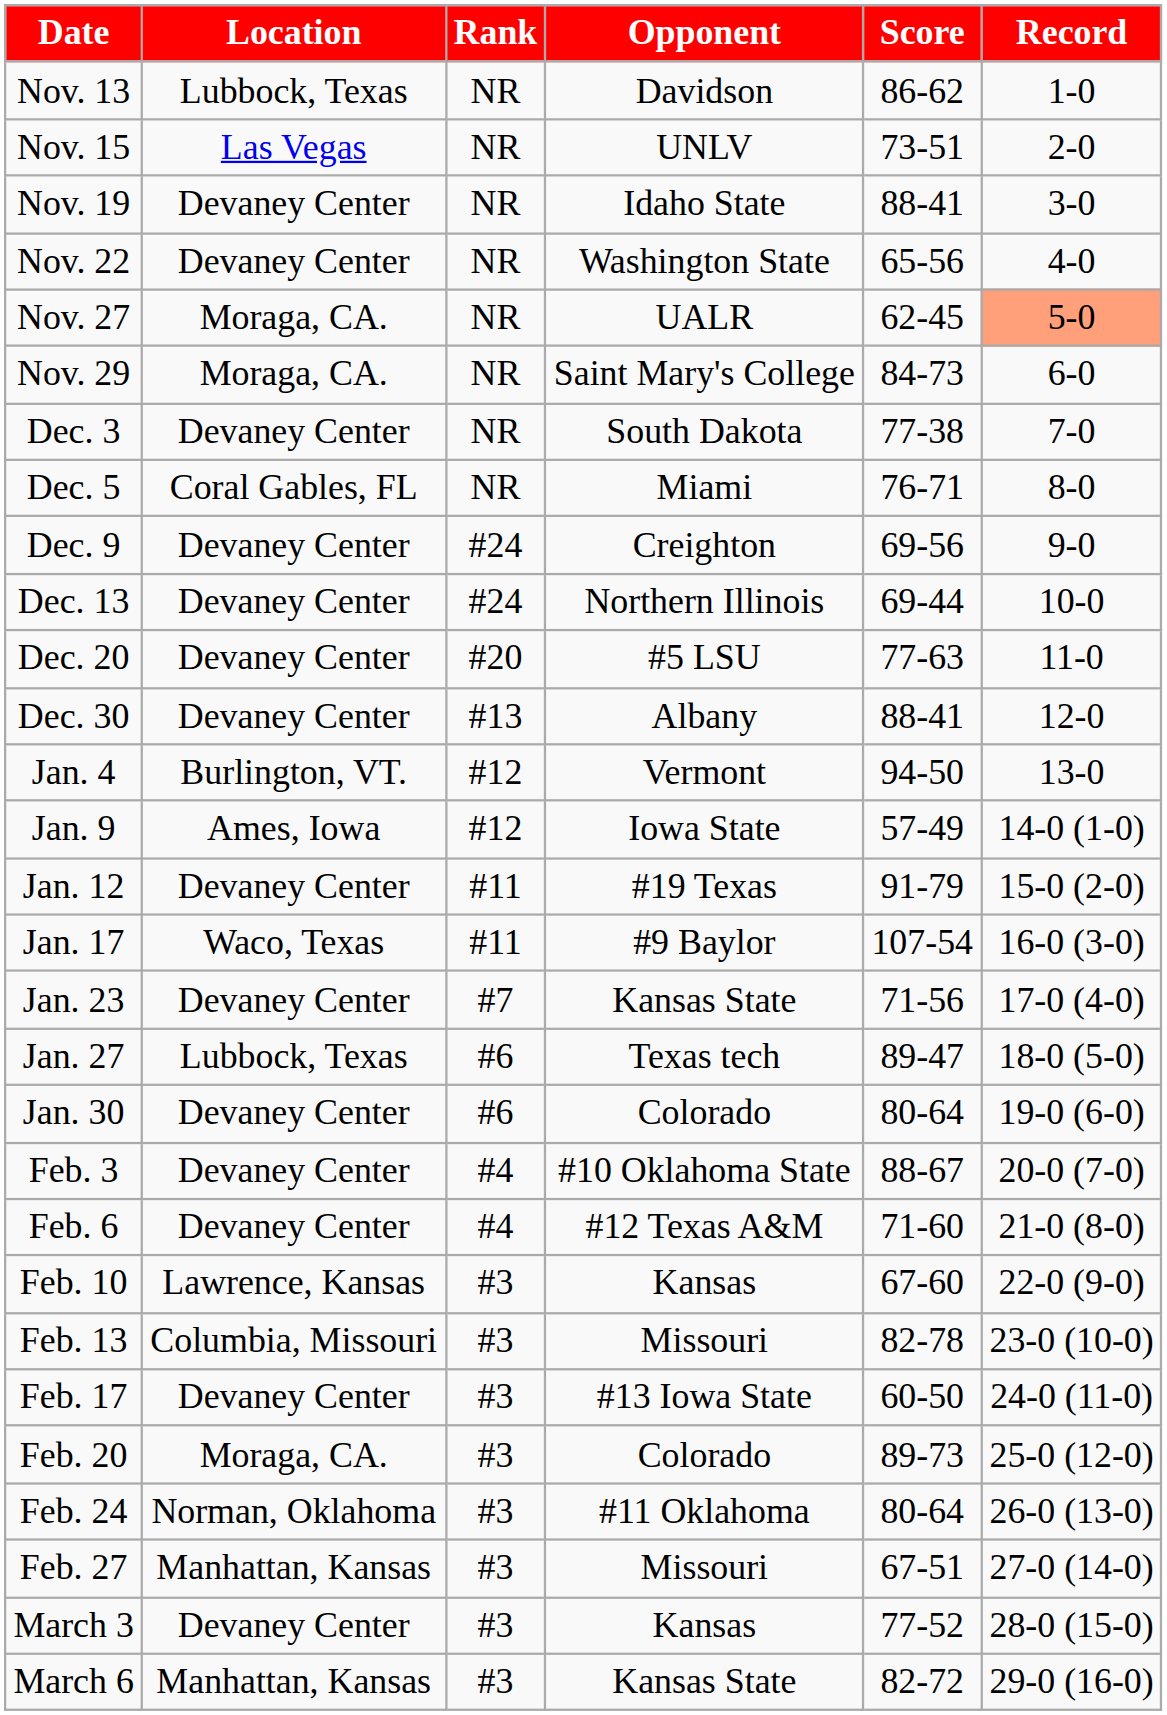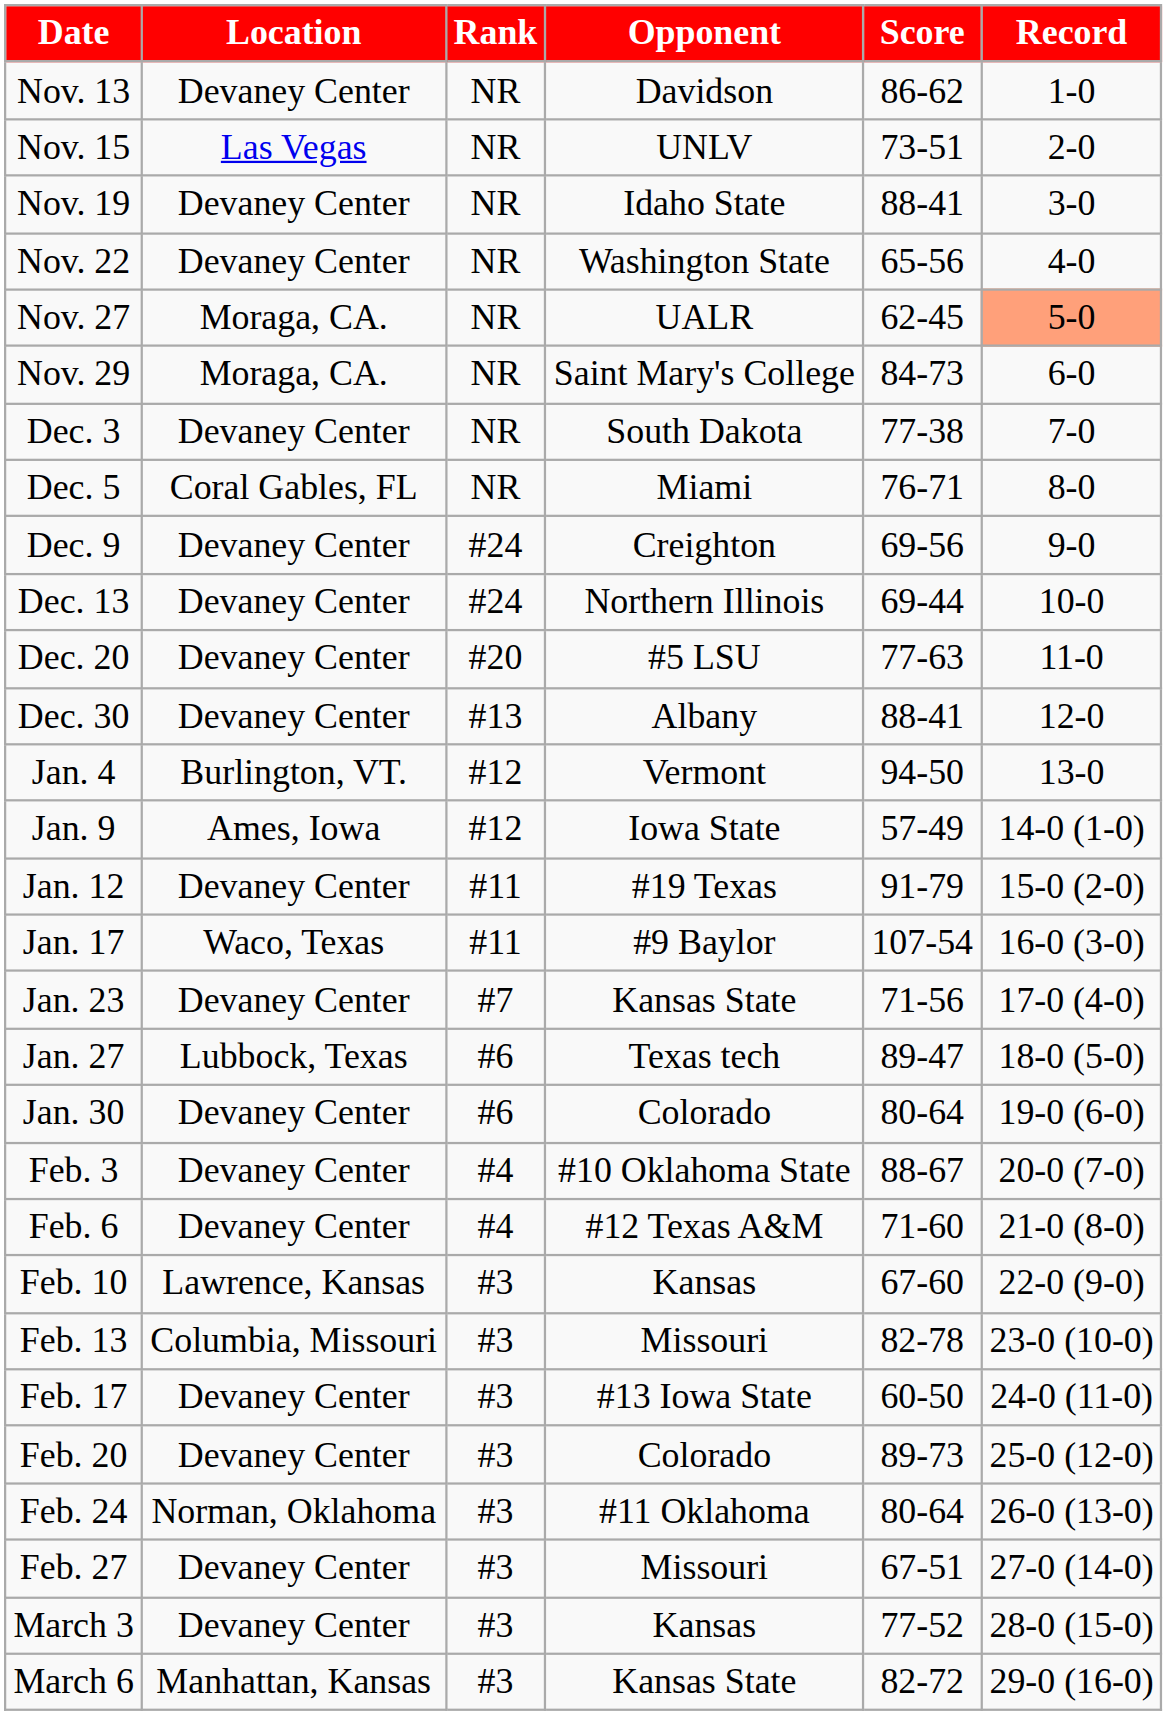Nov. 13 | Location: Lubbock, Texas -> Devaney Center
Feb. 20 | Location: Moraga, CA. -> Devaney Center
Feb. 27 | Location: Manhattan, Kansas -> Devaney Center
